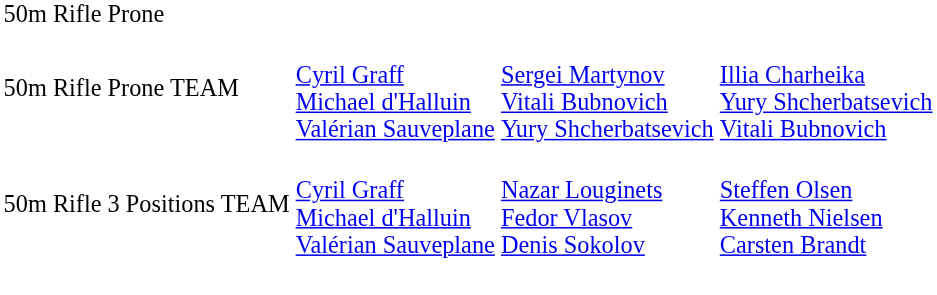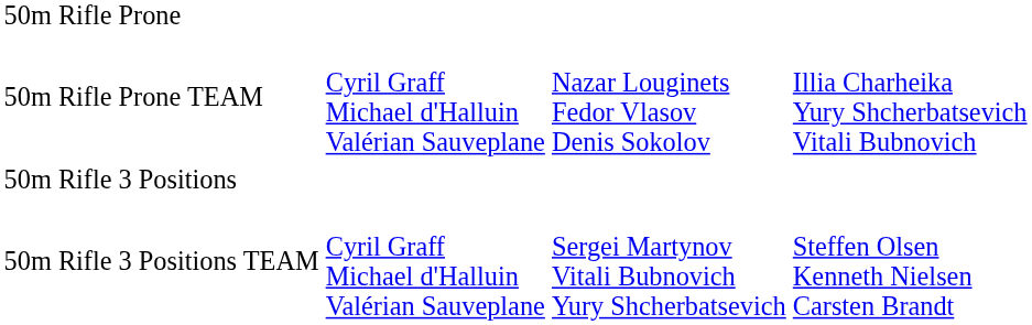50m Rifle Prone TEAM | column 3: Sergei Martynov Vitali Bubnovich Yury Shcherbatsevich -> Nazar Louginets Fedor Vlasov Denis Sokolov
+ row: 50m Rifle 3 Positions
50m Rifle 3 Positions TEAM | column 3: Nazar Louginets Fedor Vlasov Denis Sokolov -> Sergei Martynov Vitali Bubnovich Yury Shcherbatsevich
